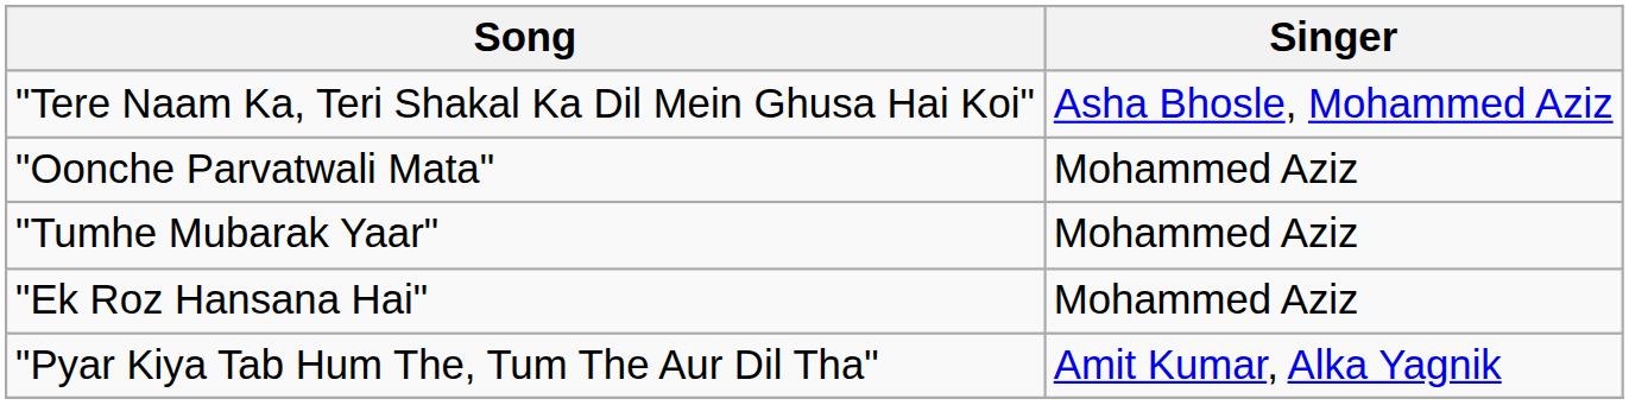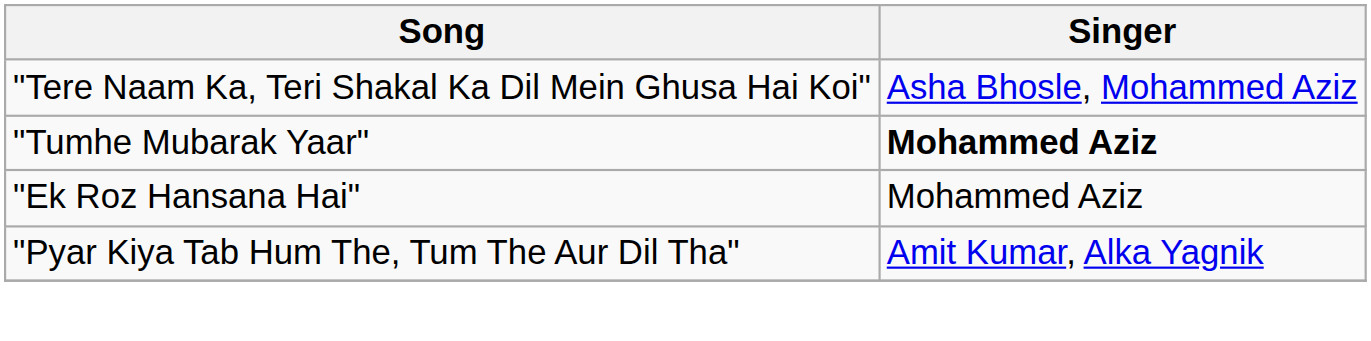- row: "Oonche Parvatwali Mata" | Mohammed Aziz
"Tumhe Mubarak Yaar" | Singer: normal -> bold
